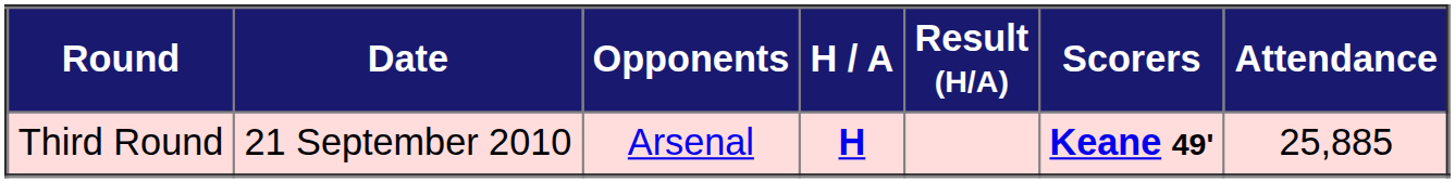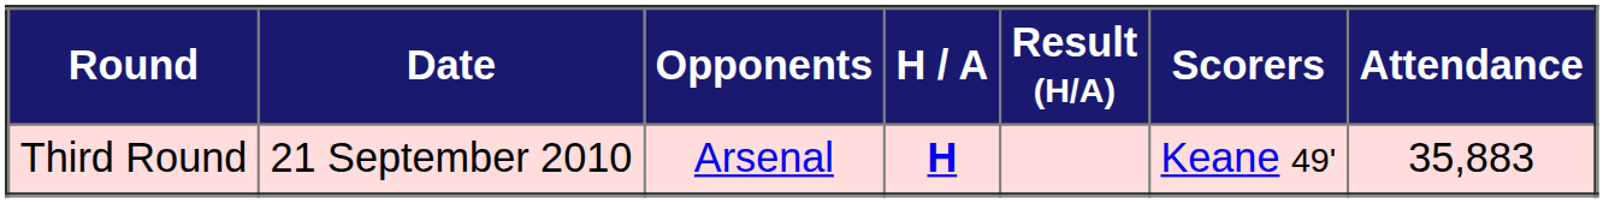Third Round | Scorers: bold -> normal
Third Round | Attendance: 25,885 -> 35,883
